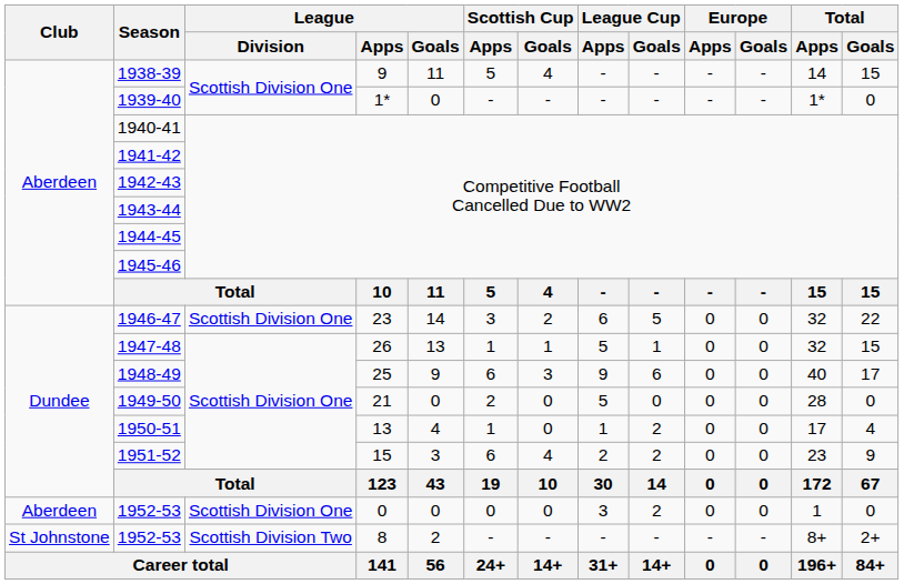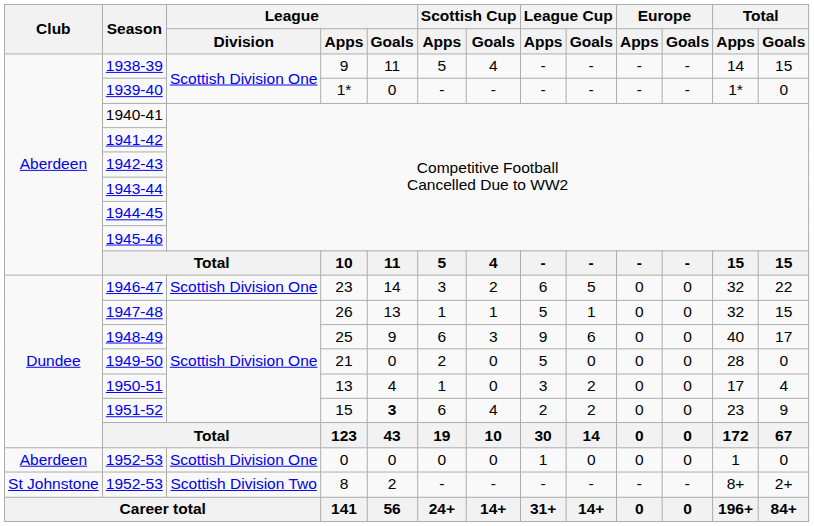1950-51 | League Cup / Apps: 1 -> 3
1951-52 | League / Goals: normal -> bold
1952-53 / 0 | League Cup / Apps: 3 -> 1
1952-53 / 0 | League Cup / Goals: 2 -> 0
